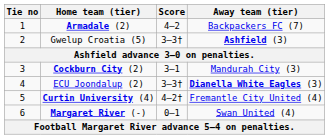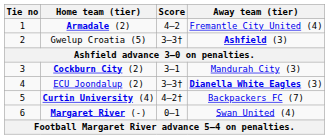Armadale (2) | Away team (tier): Backpackers FC (7) -> Fremantle City United (4)
Curtin University (4) | Away team (tier): Fremantle City United (4) -> Backpackers FC (7)
